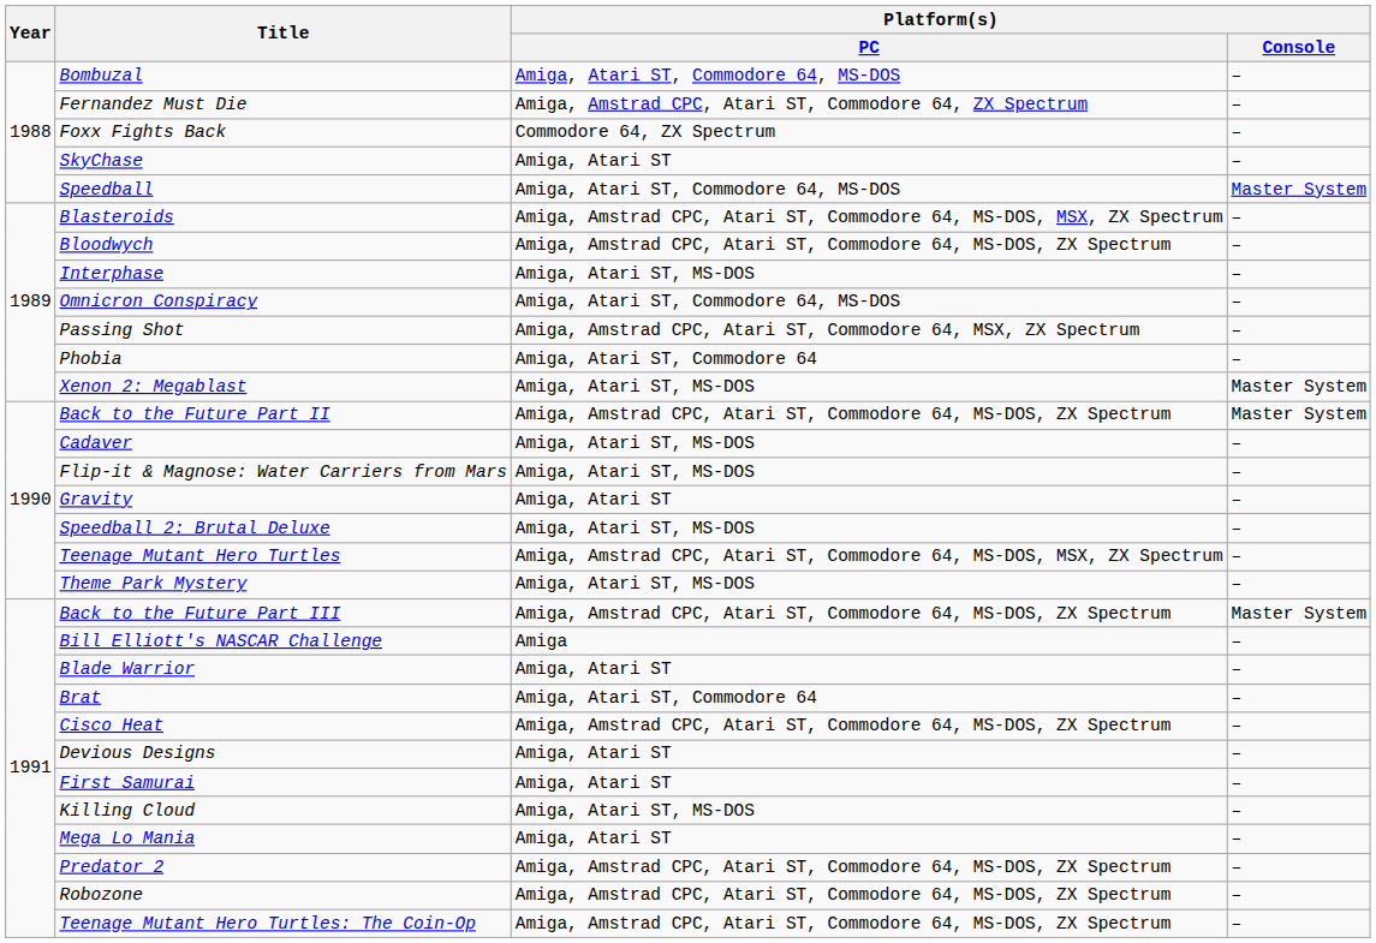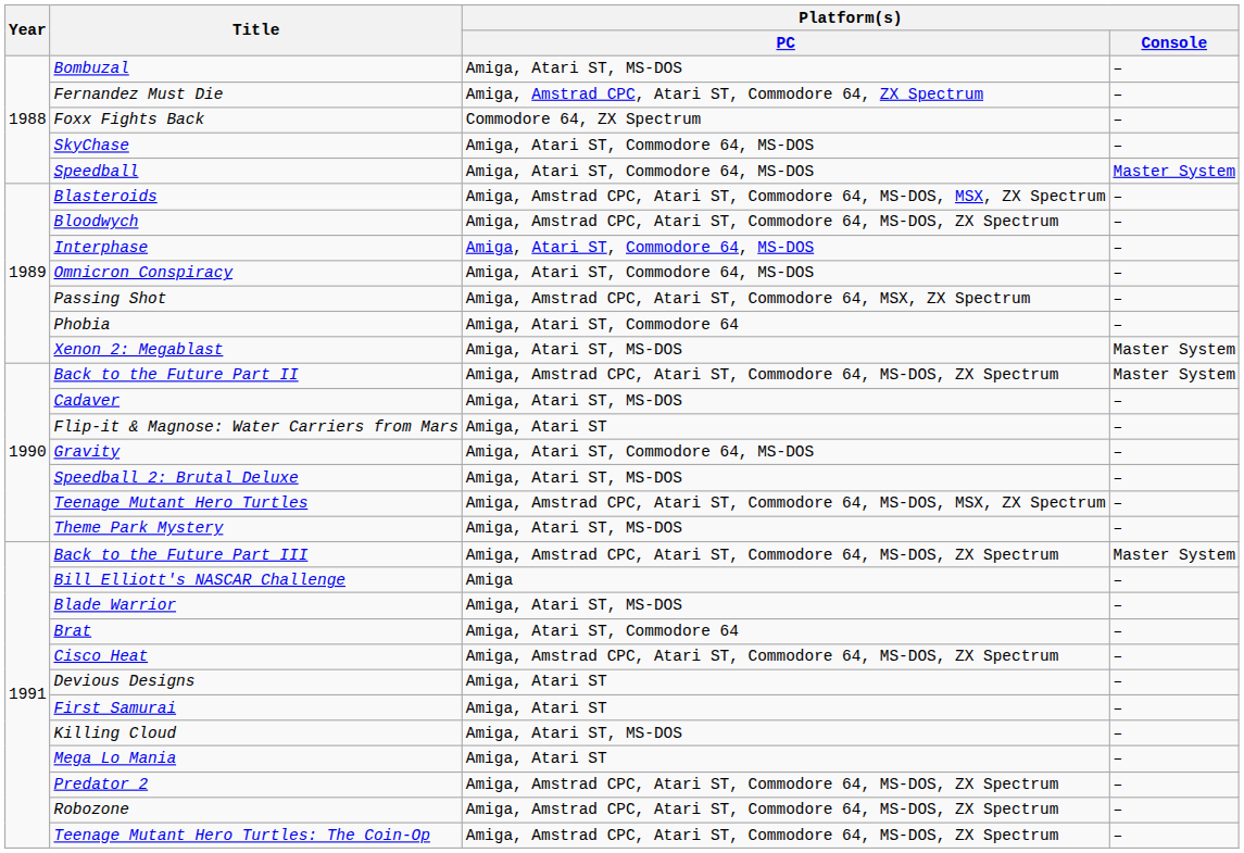Bombuzal | Platform(s) / PC: Amiga, Atari ST, Commodore 64, MS-DOS -> Amiga, Atari ST, MS-DOS
SkyChase | Platform(s) / PC: Amiga, Atari ST -> Amiga, Atari ST, Commodore 64, MS-DOS
Interphase | Platform(s) / PC: Amiga, Atari ST, MS-DOS -> Amiga, Atari ST, Commodore 64, MS-DOS
Flip-it & Magnose: Water Carriers from Mars | Platform(s) / PC: Amiga, Atari ST, MS-DOS -> Amiga, Atari ST
Gravity | Platform(s) / PC: Amiga, Atari ST -> Amiga, Atari ST, Commodore 64, MS-DOS
Blade Warrior | Platform(s) / PC: Amiga, Atari ST -> Amiga, Atari ST, MS-DOS
